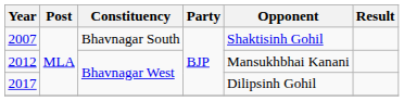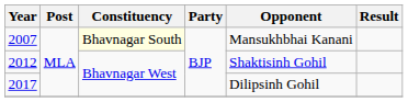2007 | Constituency: no background -> lightyellow background
2007 | Opponent: Shaktisinh Gohil -> Mansukhbhai Kanani
2012 | Opponent: Mansukhbhai Kanani -> Shaktisinh Gohil
